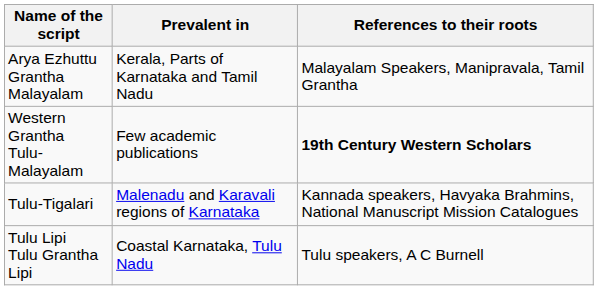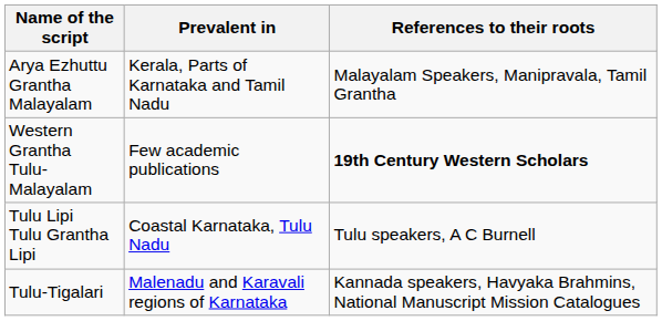rows swapped: Tulu-Tigalari <-> Tulu Lipi Tulu Grantha Lipi
